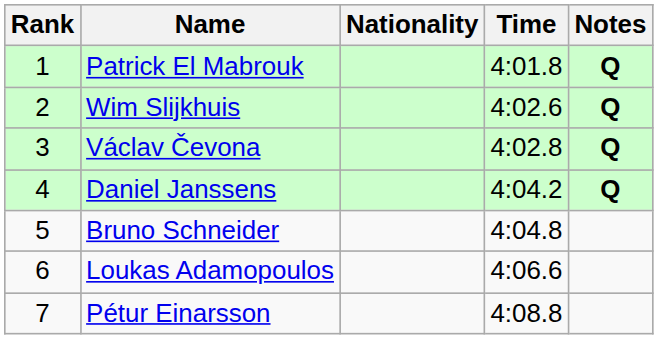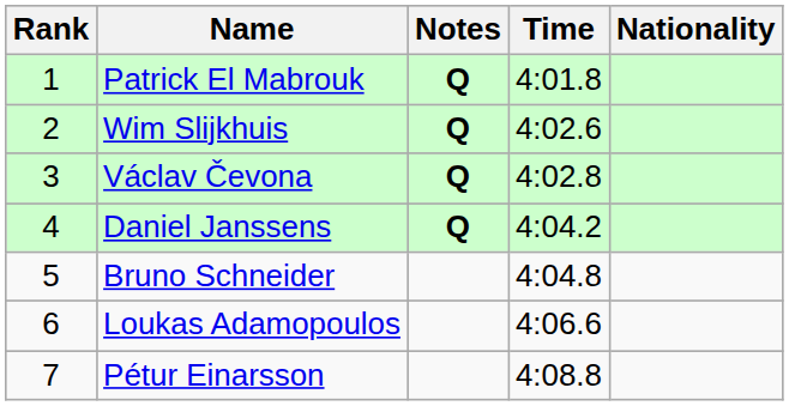columns swapped: Nationality <-> Notes
